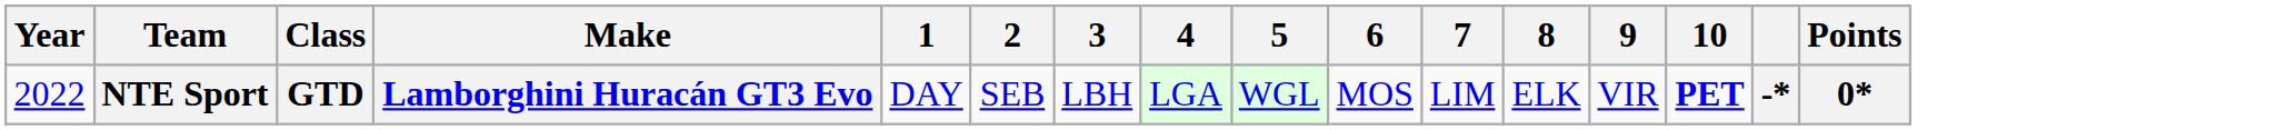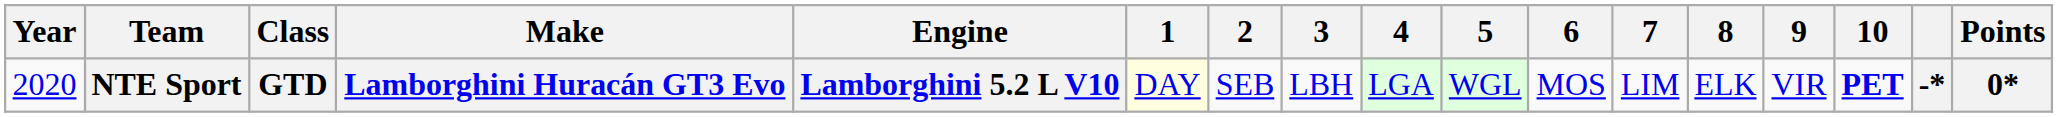+ column: Engine | Lamborghini 5.2 L V10
NTE Sport | Year: 2022 -> 2020
NTE Sport | 1: no background -> lightyellow background
